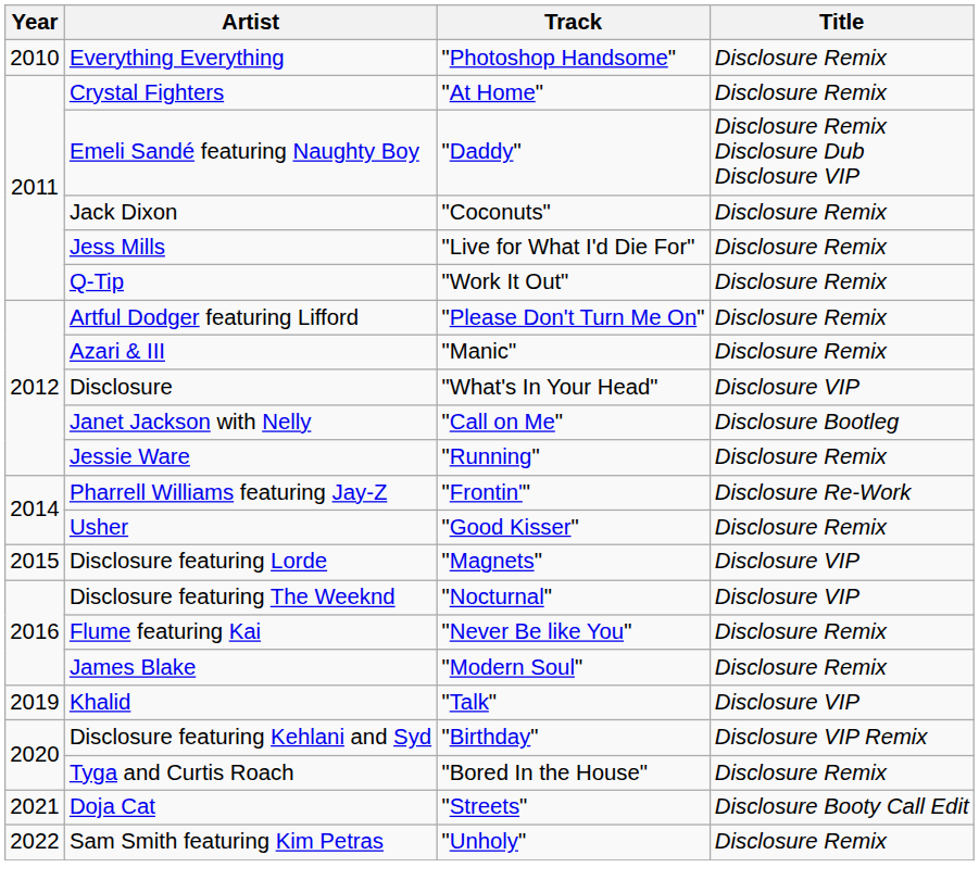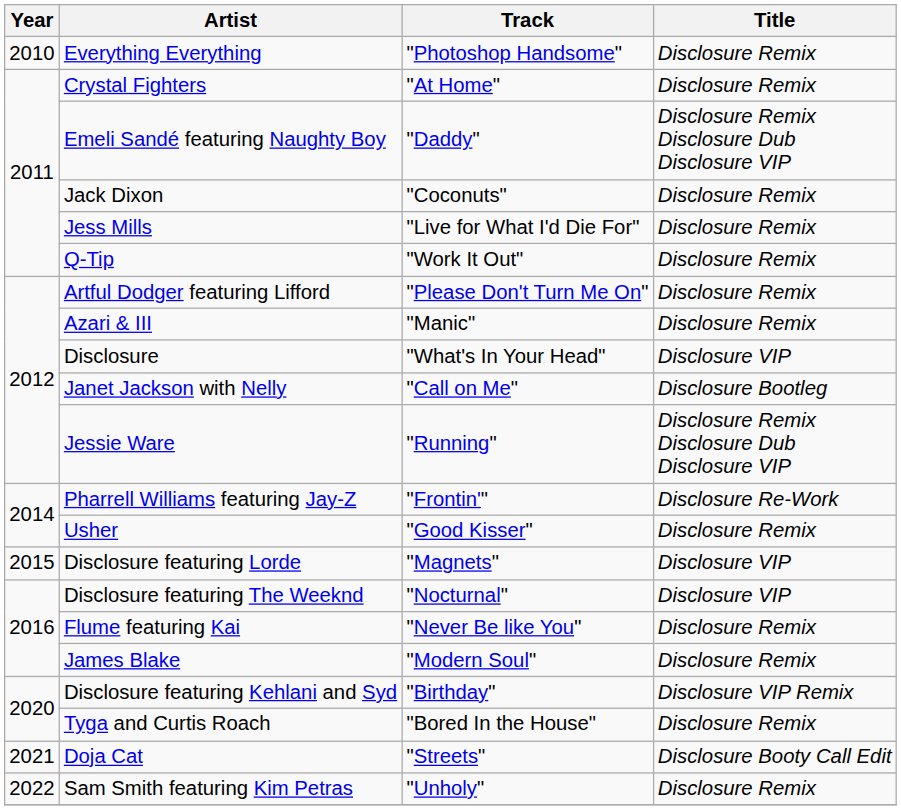Jessie Ware | Title: Disclosure Remix -> Disclosure Remix Disclosure Dub Disclosure VIP
- row: 2019 | Khalid | "Talk" | Disclosure VIP
